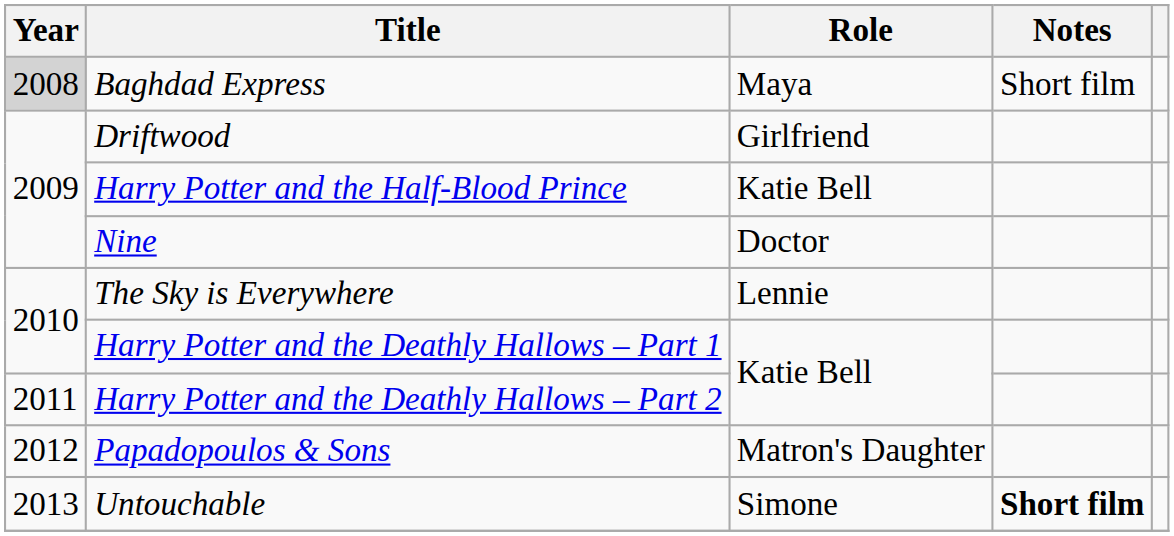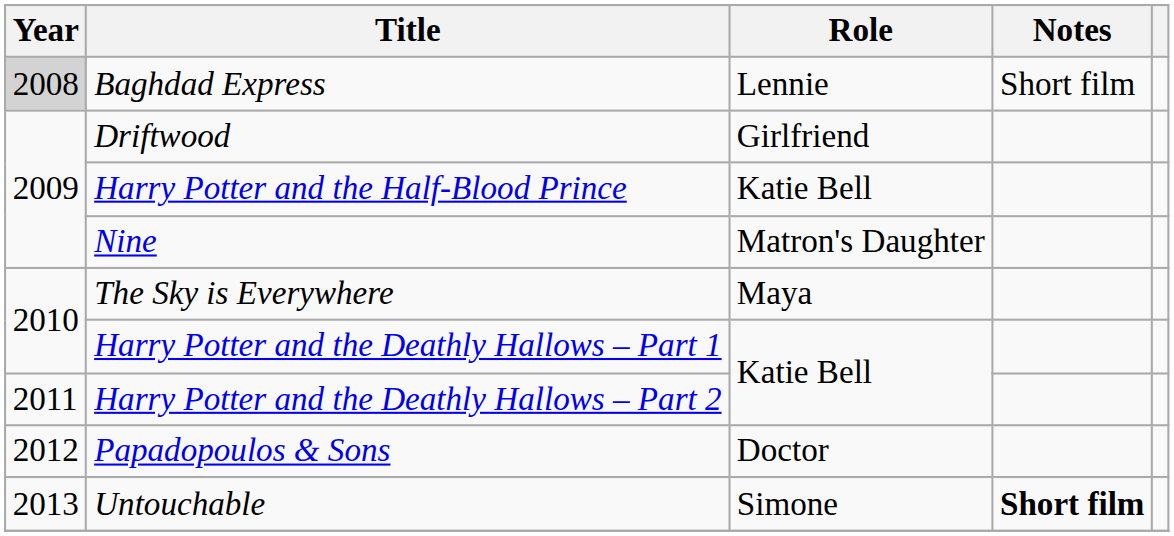Baghdad Express | Role: Maya -> Lennie
Nine | Role: Doctor -> Matron's Daughter
The Sky is Everywhere | Role: Lennie -> Maya
Papadopoulos & Sons | Role: Matron's Daughter -> Doctor
